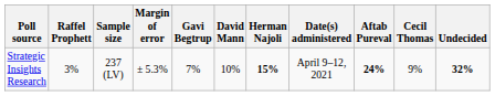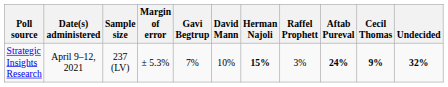columns swapped: Date(s) administered <-> Raffel Prophett
Strategic Insights Research | Cecil Thomas: normal -> bold
